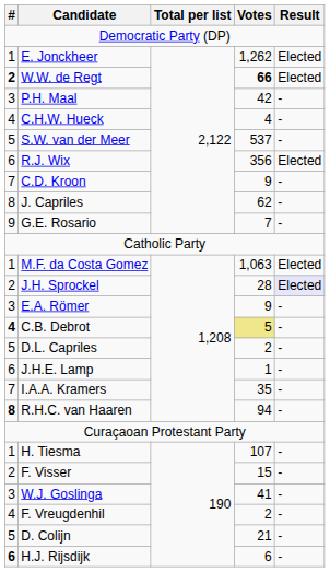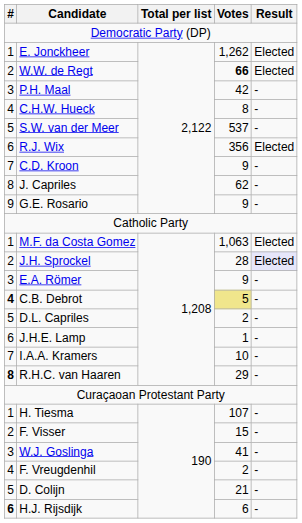W.W. de Regt | #: bold -> normal
C.H.W. Hueck | Votes: 4 -> 8
G.E. Rosario | Votes: 7 -> 9
I.A.A. Kramers | Votes: 35 -> 10
R.H.C. van Haaren | Votes: 94 -> 29
